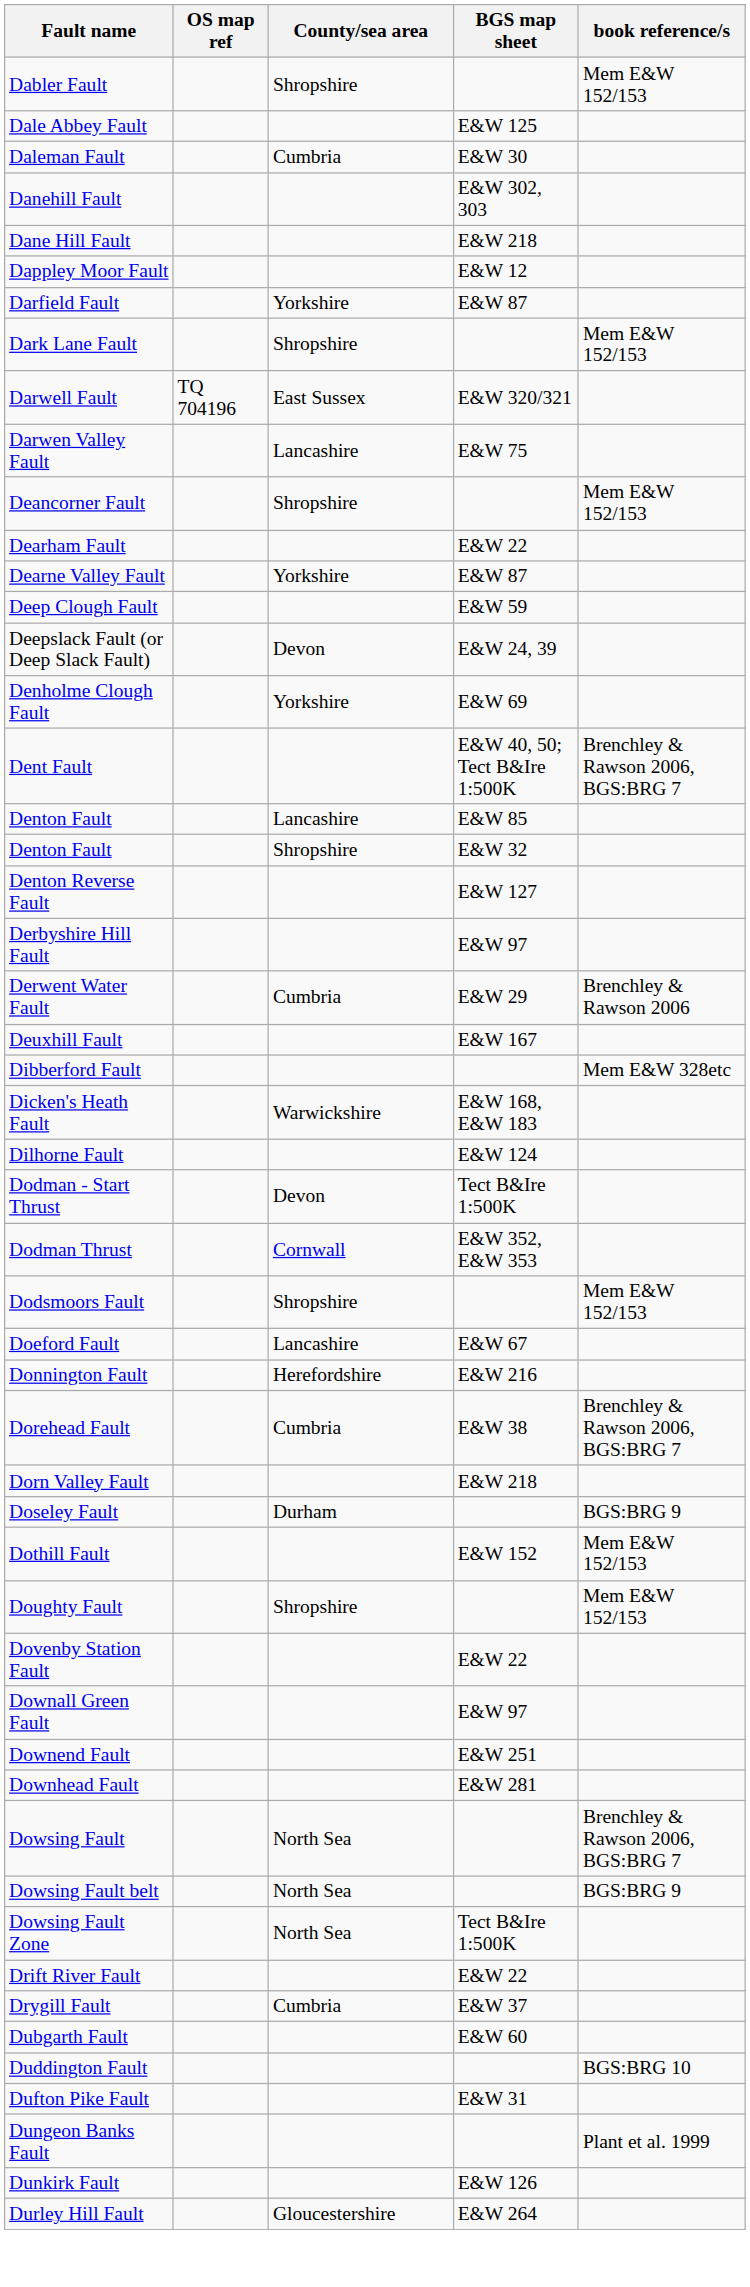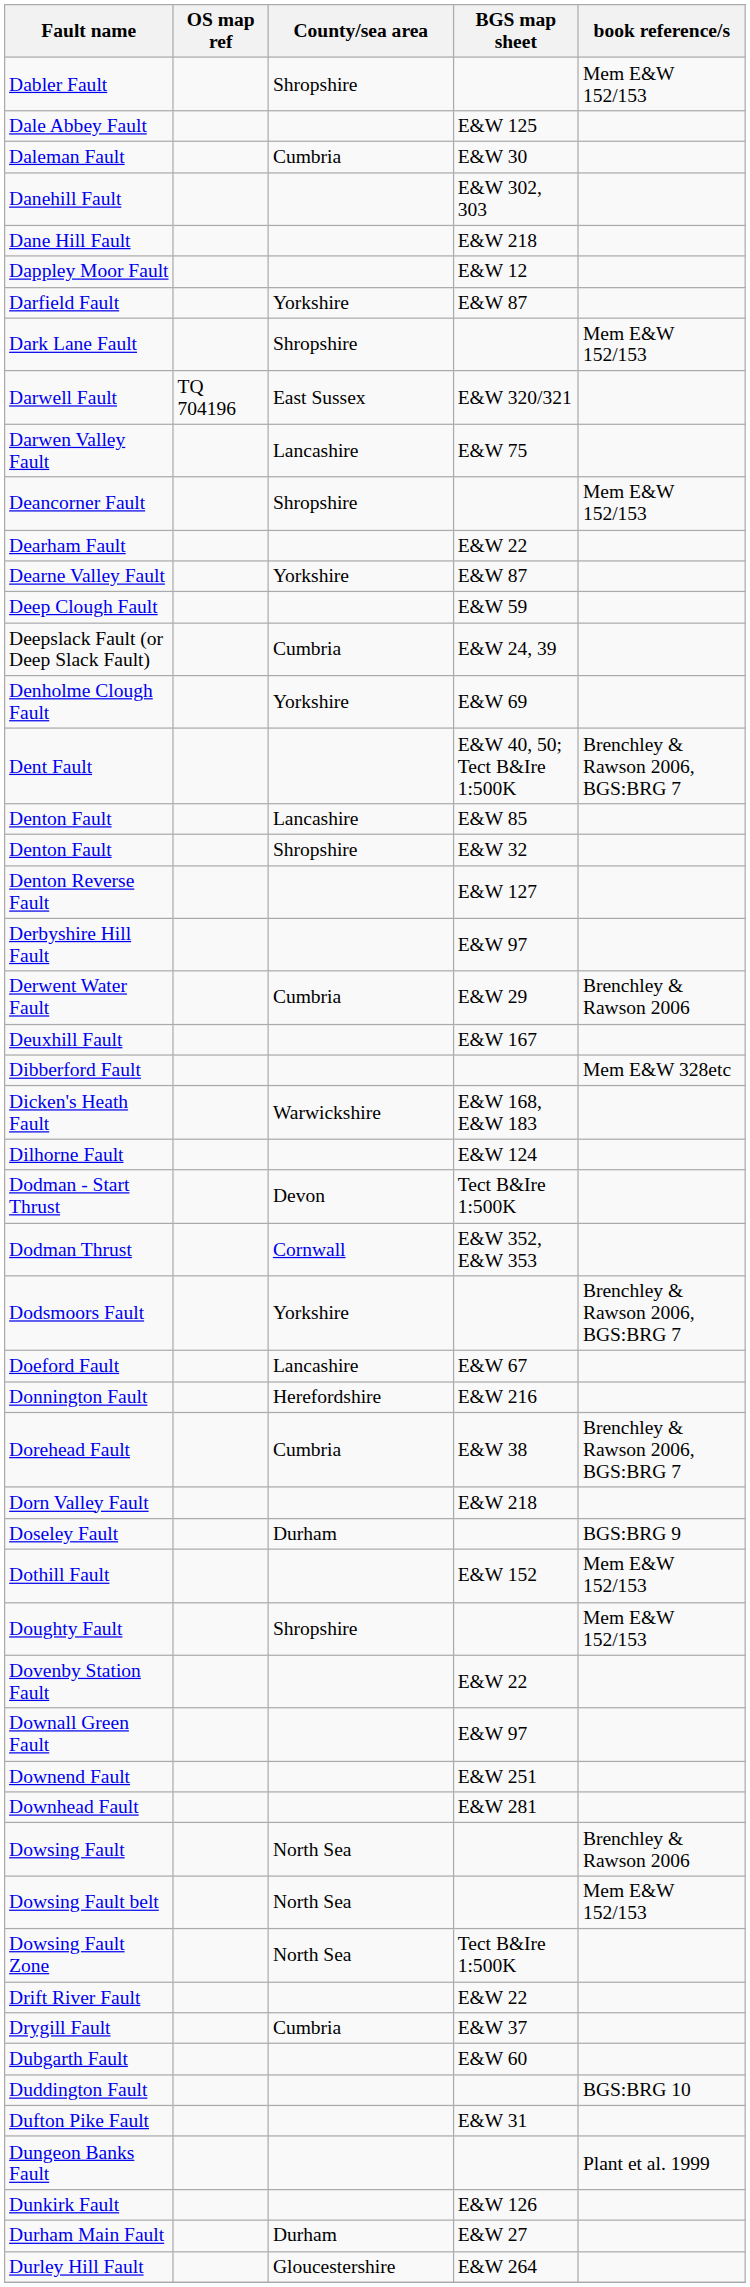Deepslack Fault (or Deep Slack Fault) | County/sea area: Devon -> Cumbria
Dodsmoors Fault | County/sea area: Shropshire -> Yorkshire
Dodsmoors Fault | book reference/s: Mem E&W 152/153 -> Brenchley & Rawson 2006, BGS:BRG 7
Dowsing Fault | book reference/s: Brenchley & Rawson 2006, BGS:BRG 7 -> Brenchley & Rawson 2006
Dowsing Fault belt | book reference/s: BGS:BRG 9 -> Mem E&W 152/153
+ row: Durham Main Fault | Durham | E&W 27
